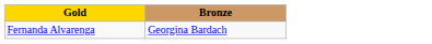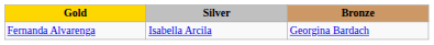+ column: Silver | Isabella Arcila
